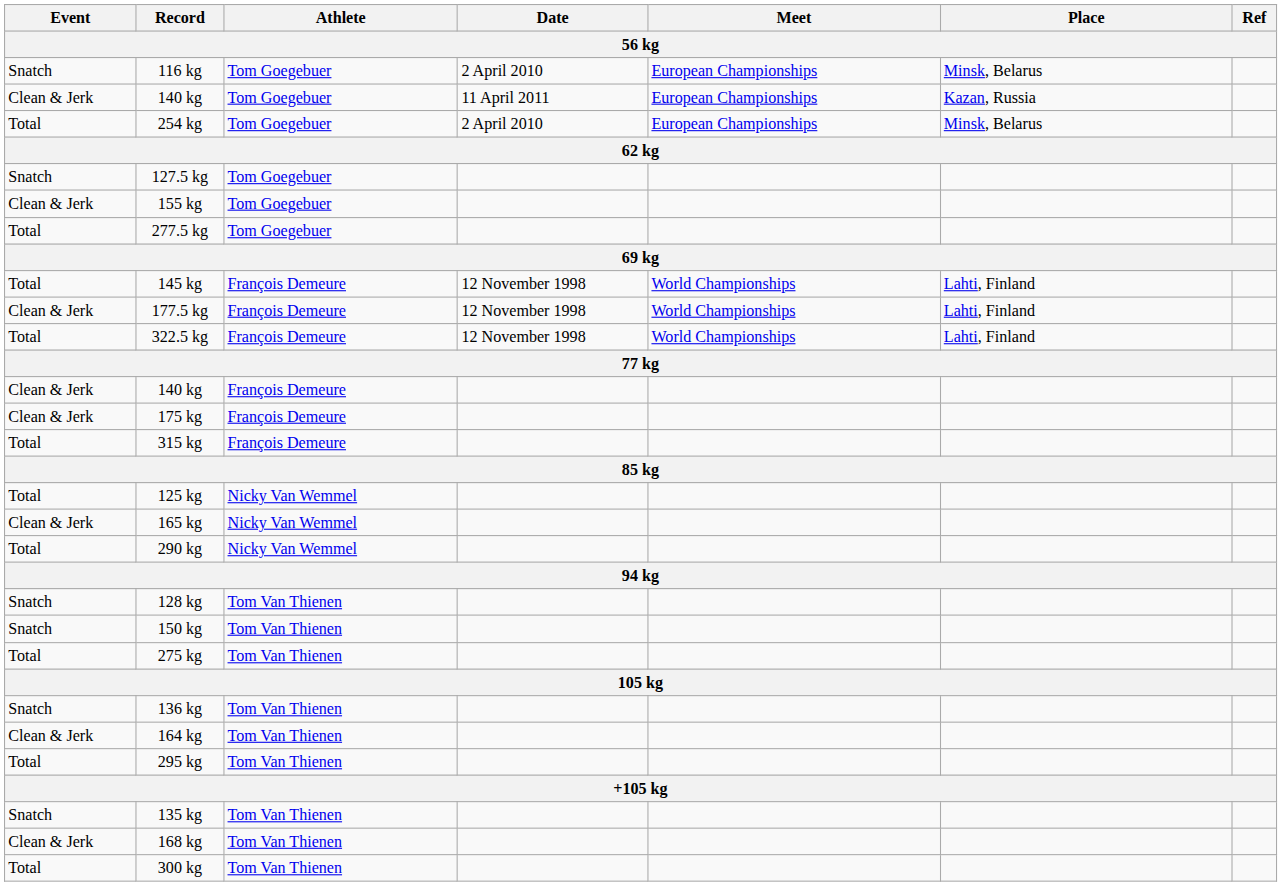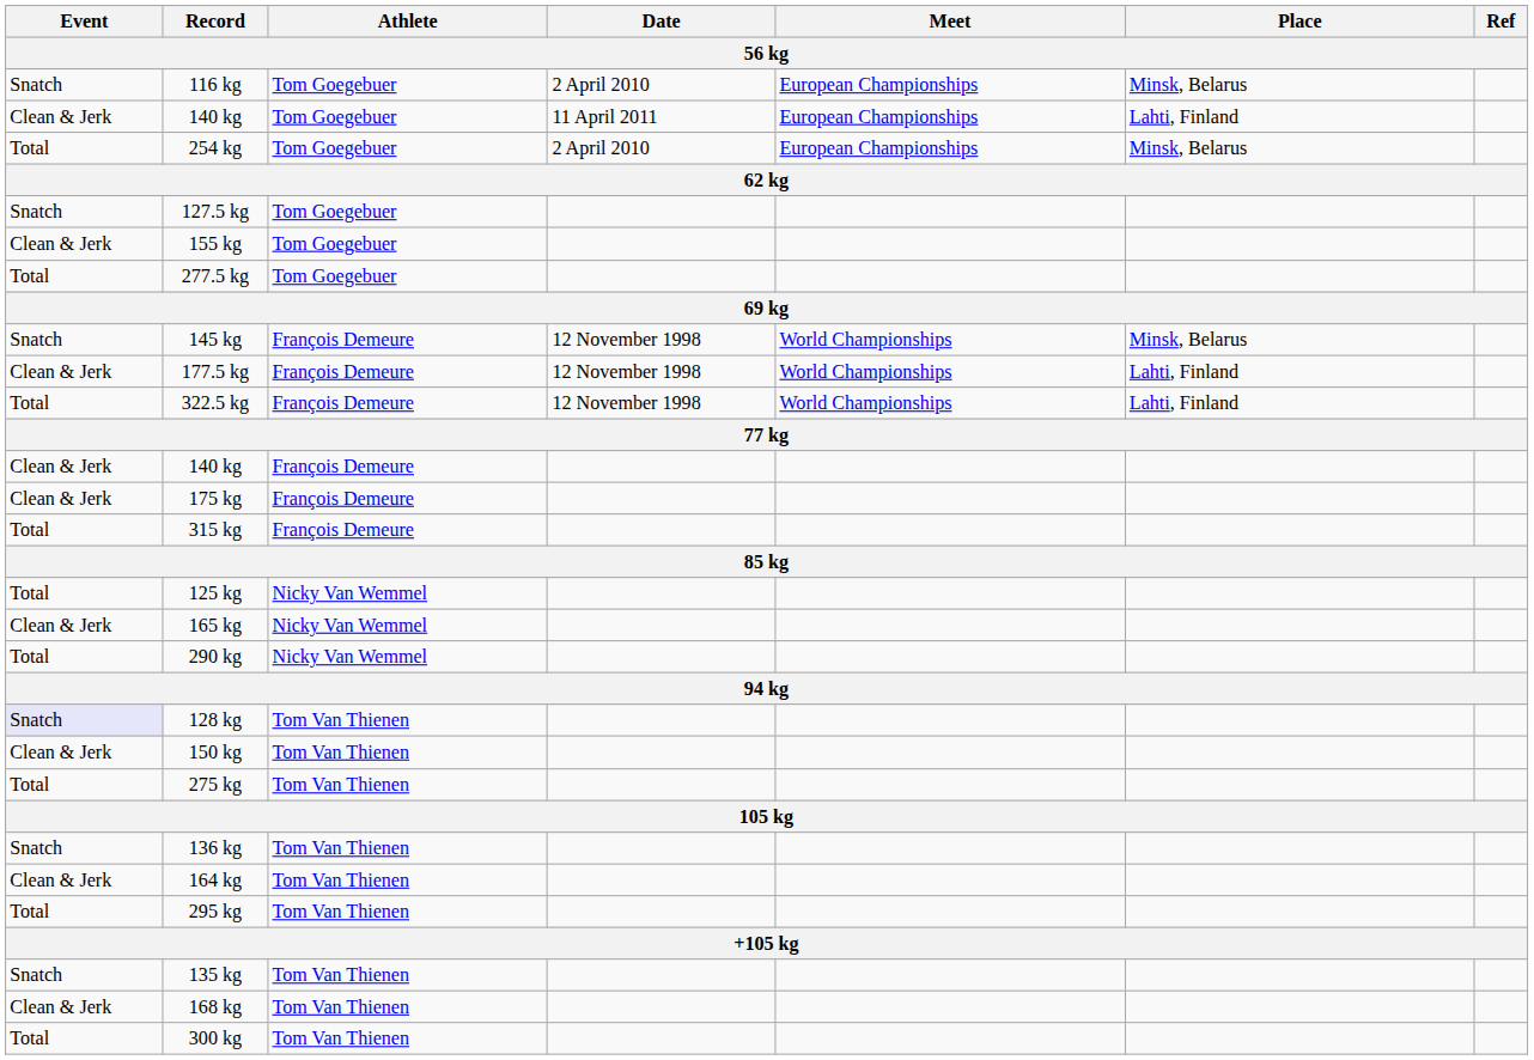140 kg / Tom Goegebuer | Place: Kazan, Russia -> Lahti, Finland
145 kg | Event: Total -> Snatch
145 kg | Place: Lahti, Finland -> Minsk, Belarus
128 kg | Event: no background -> lavender background
150 kg | Event: Snatch -> Clean & Jerk
